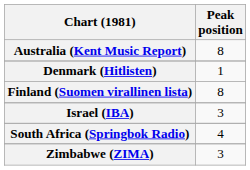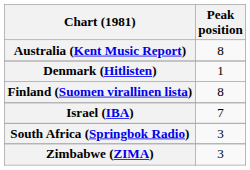Israel (IBA) | Peak position: 3 -> 7
South Africa (Springbok Radio) | Peak position: 4 -> 3
